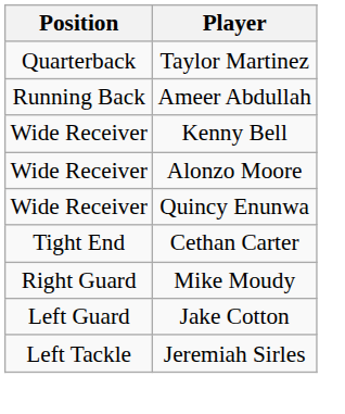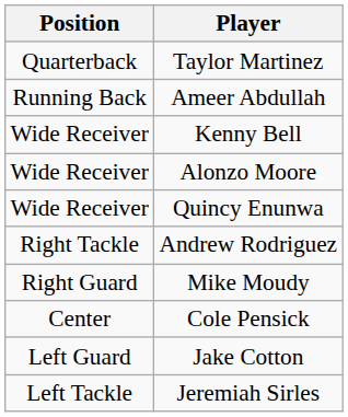- row: Tight End | Cethan Carter
+ row: Right Tackle | Andrew Rodriguez
+ row: Center | Cole Pensick
